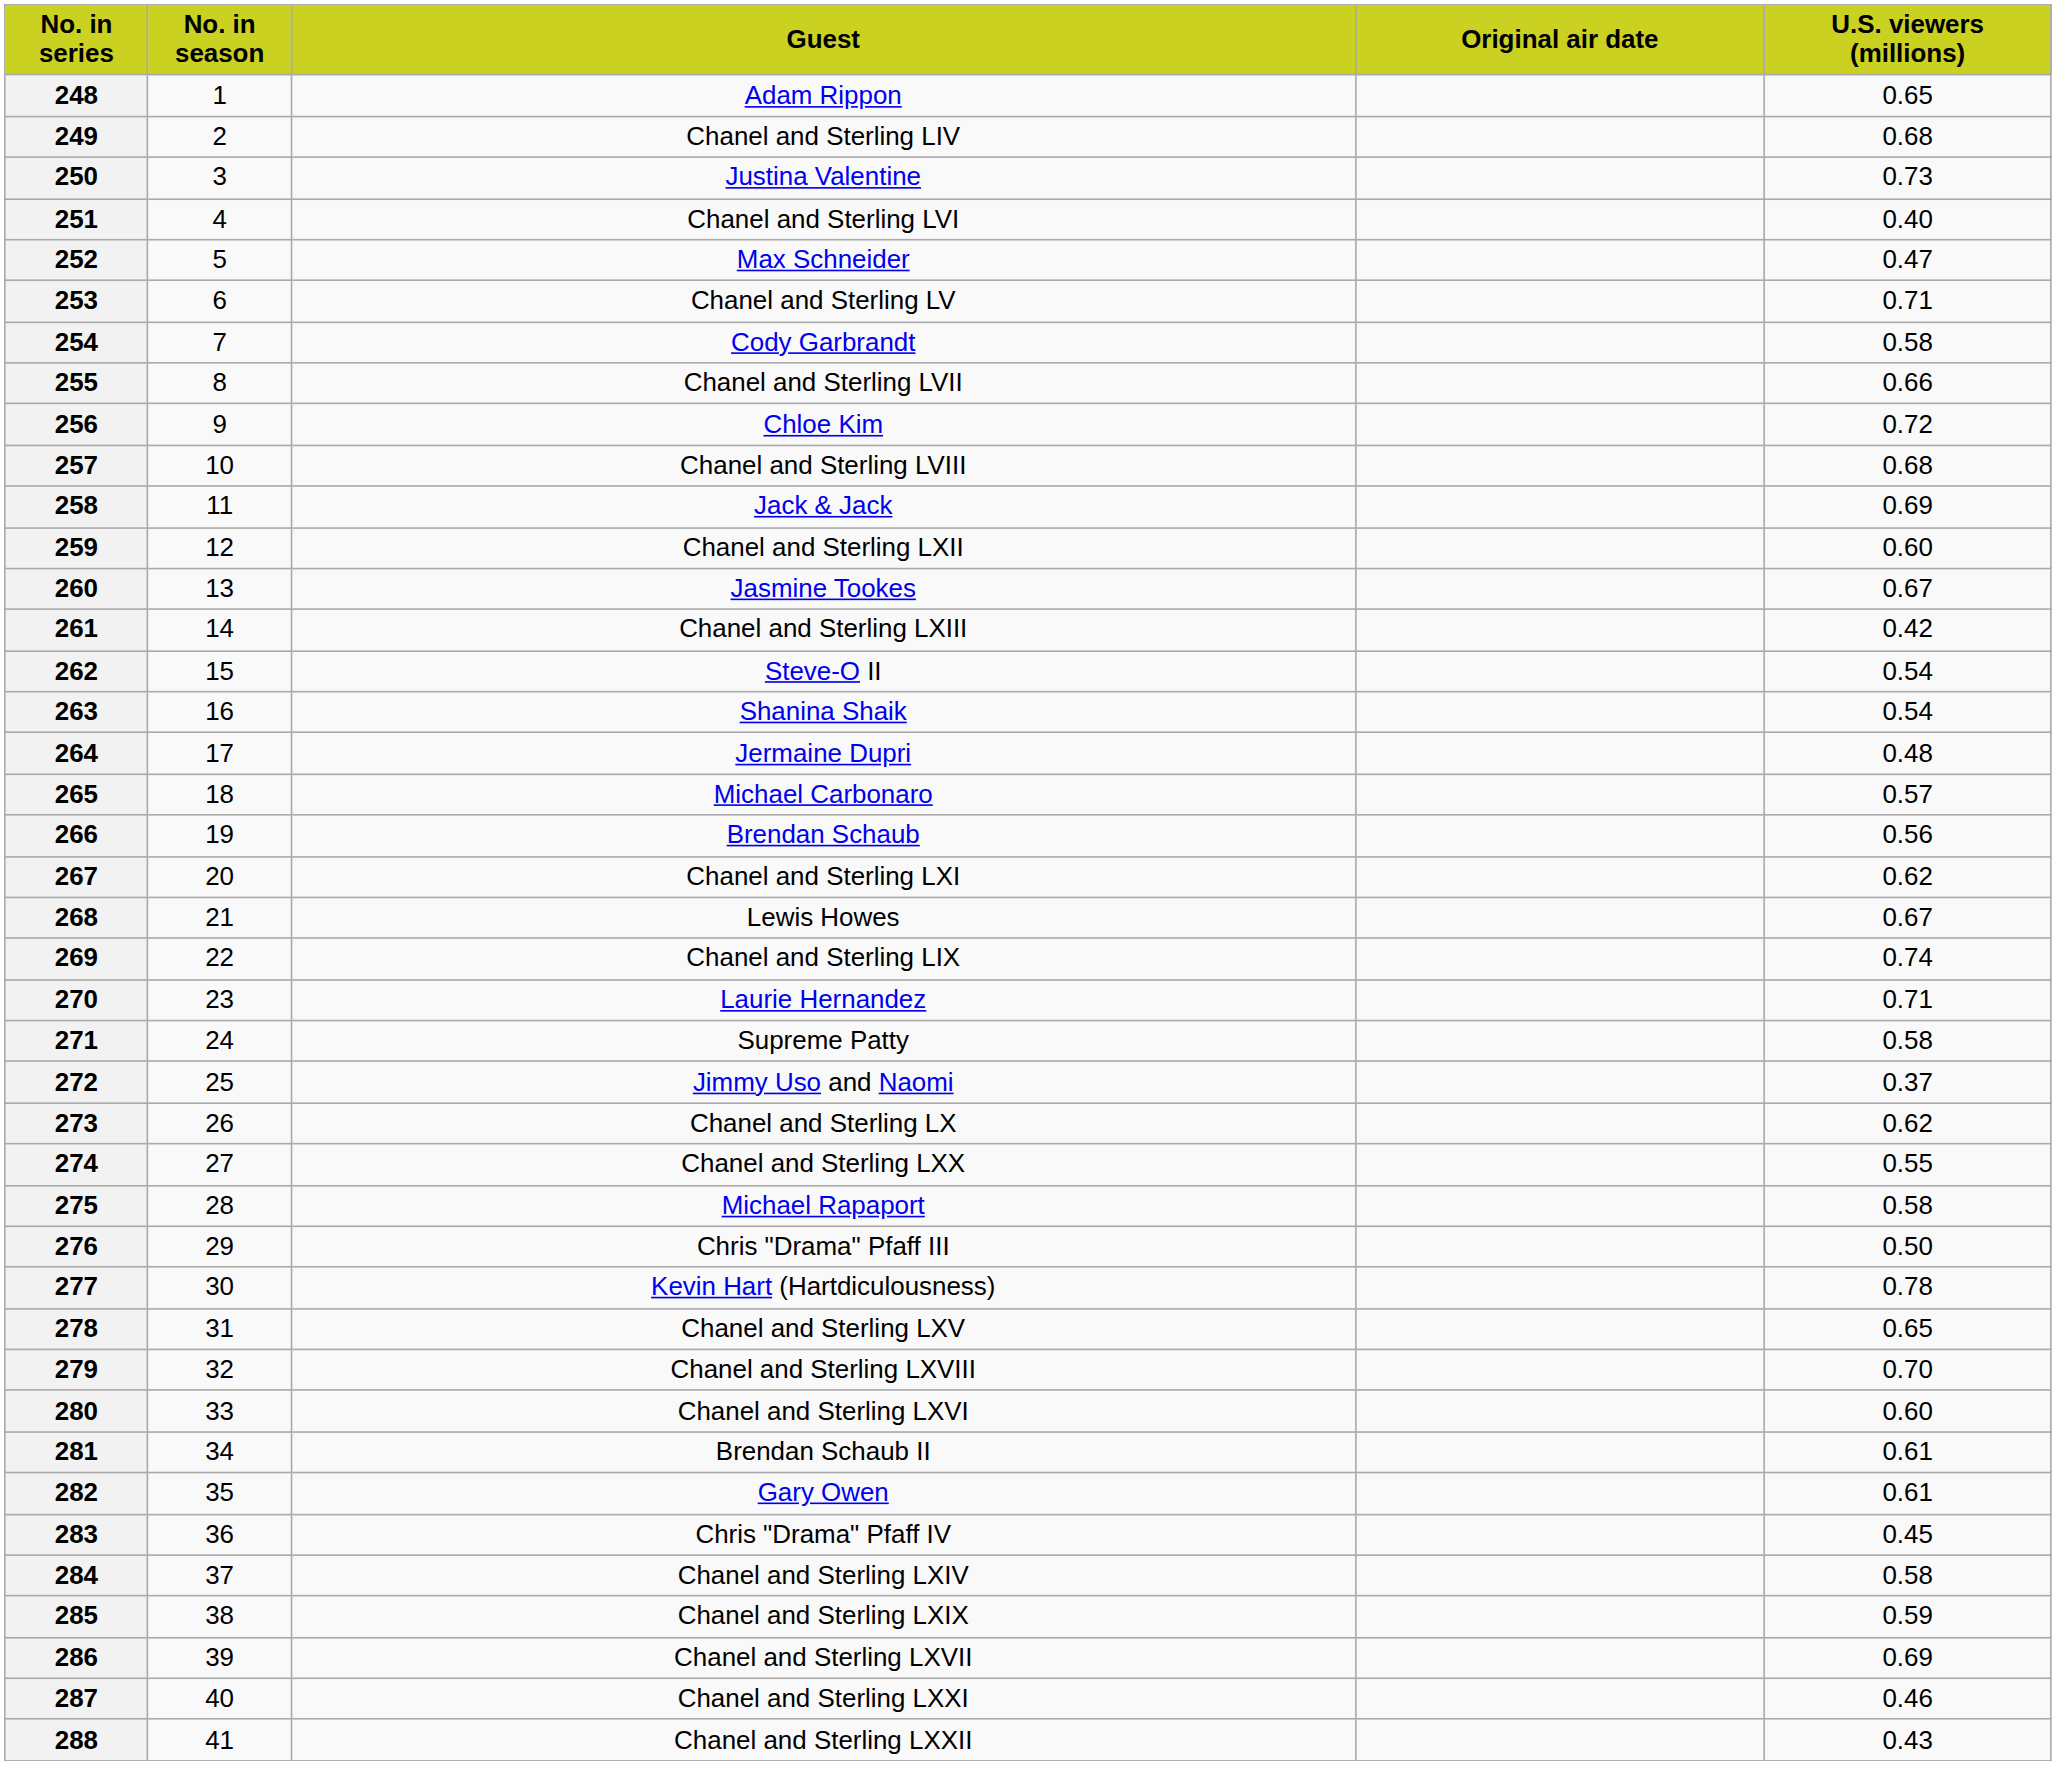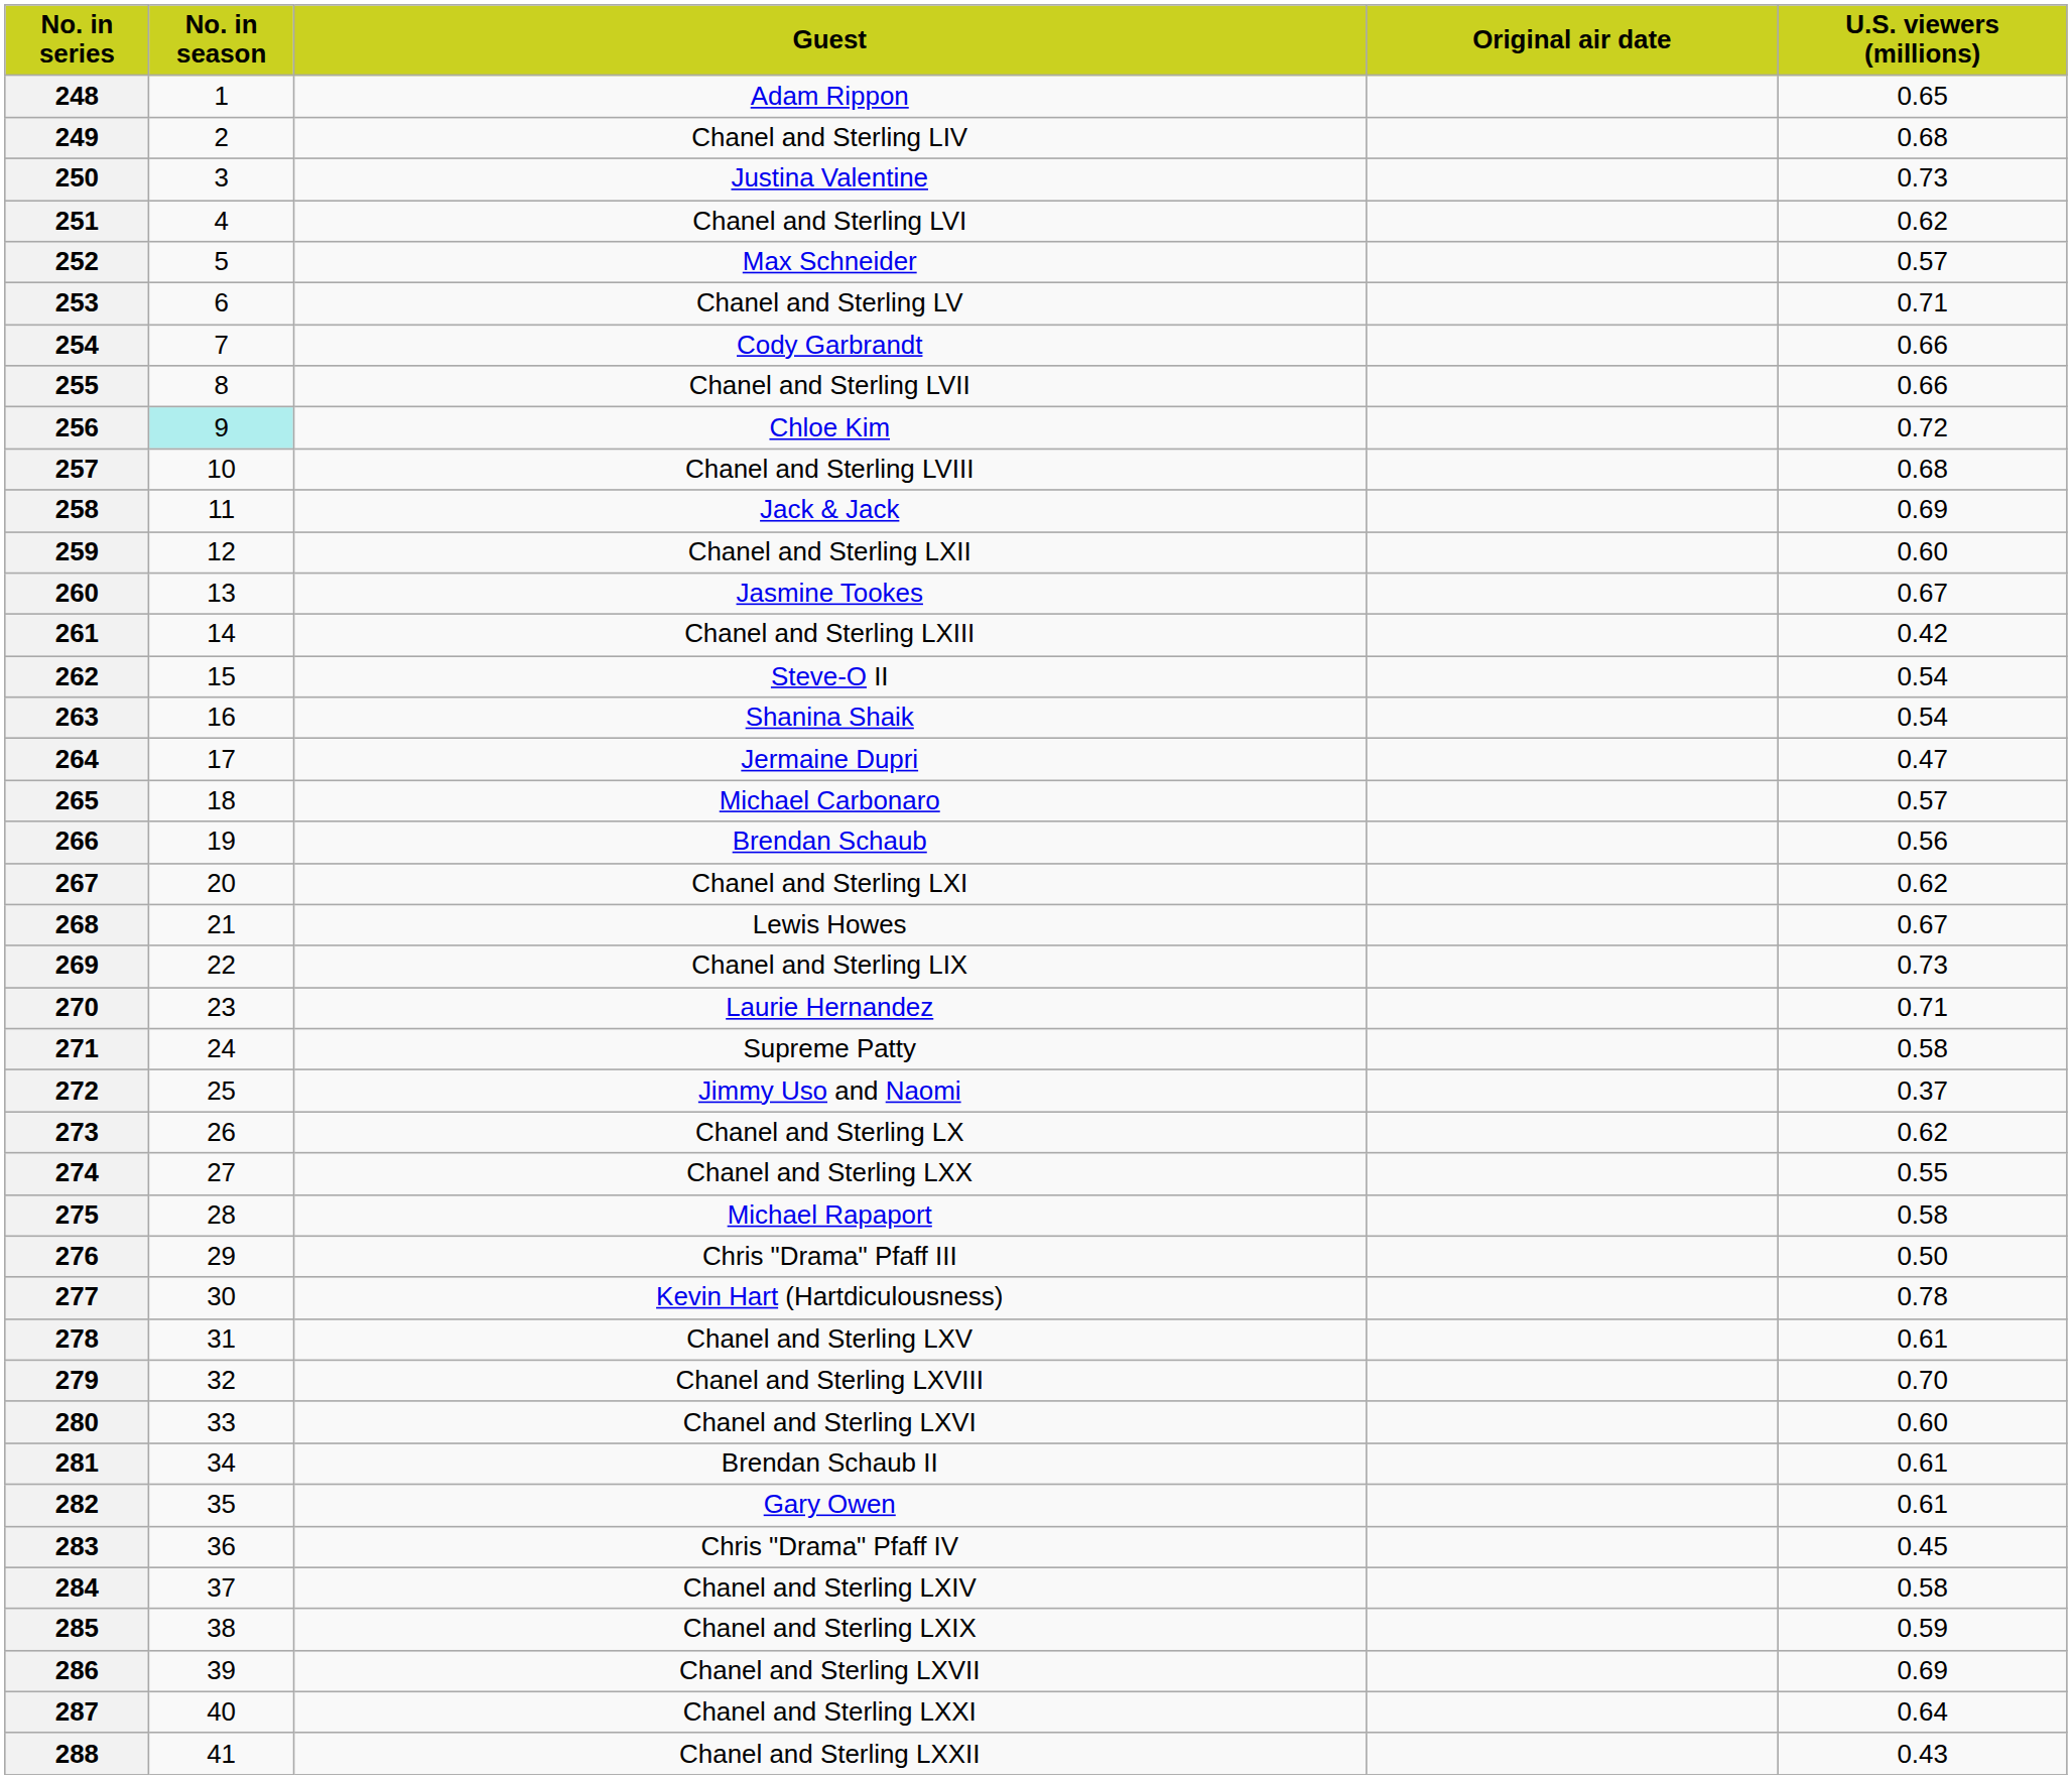251 | U.S. viewers (millions): 0.40 -> 0.62
252 | U.S. viewers (millions): 0.47 -> 0.57
254 | U.S. viewers (millions): 0.58 -> 0.66
256 | No. in season: no background -> paleturquoise background
264 | U.S. viewers (millions): 0.48 -> 0.47
269 | U.S. viewers (millions): 0.74 -> 0.73
278 | U.S. viewers (millions): 0.65 -> 0.61
287 | U.S. viewers (millions): 0.46 -> 0.64
